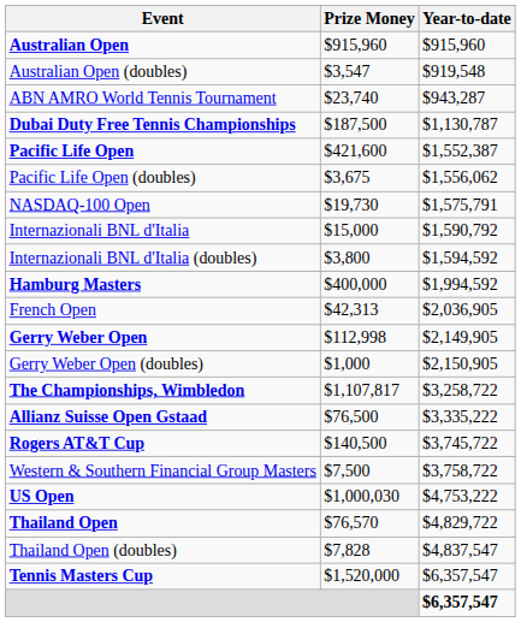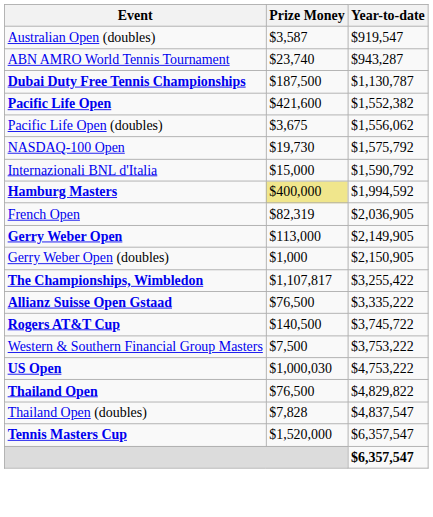- row: Australian Open | $915,960 | $915,960
Australian Open (doubles) | Prize Money: $3,547 -> $3,587
Australian Open (doubles) | Year-to-date: $919,548 -> $919,547
Pacific Life Open | Year-to-date: $1,552,387 -> $1,552,382
NASDAQ-100 Open | Year-to-date: $1,575,791 -> $1,575,792
- row: Internazionali BNL d'Italia (doubles) | $3,800 | $1,594,592
Hamburg Masters | Prize Money: no background -> khaki background
French Open | Prize Money: $42,313 -> $82,319
Gerry Weber Open | Prize Money: $112,998 -> $113,000
The Championships, Wimbledon | Year-to-date: $3,258,722 -> $3,255,422
Western & Southern Financial Group Masters | Year-to-date: $3,758,722 -> $3,753,222
Thailand Open | Prize Money: $76,570 -> $76,500
Thailand Open | Year-to-date: $4,829,722 -> $4,829,822
